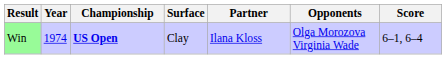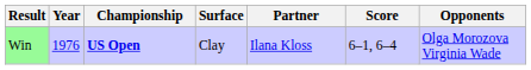columns swapped: Opponents <-> Score
Win | Year: 1974 -> 1976
